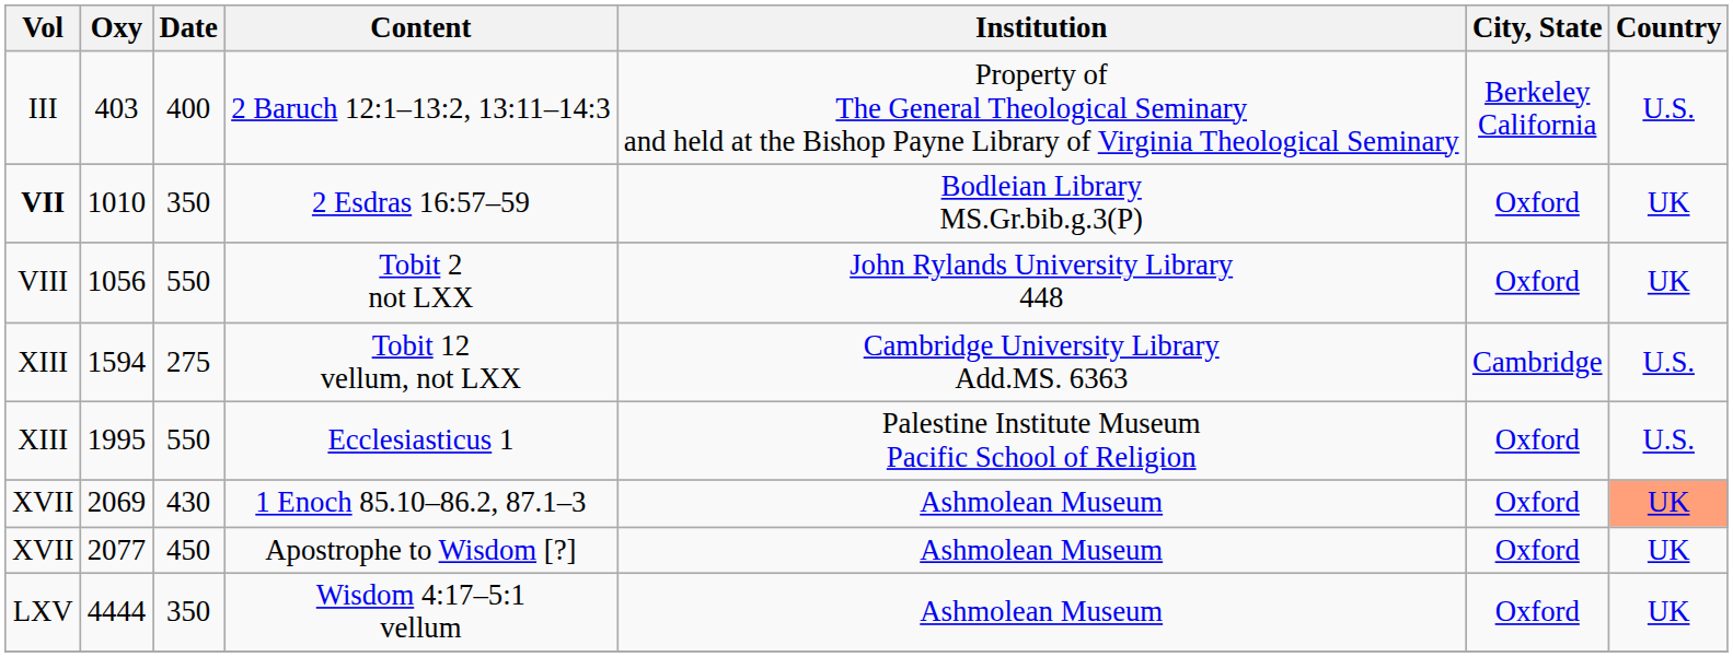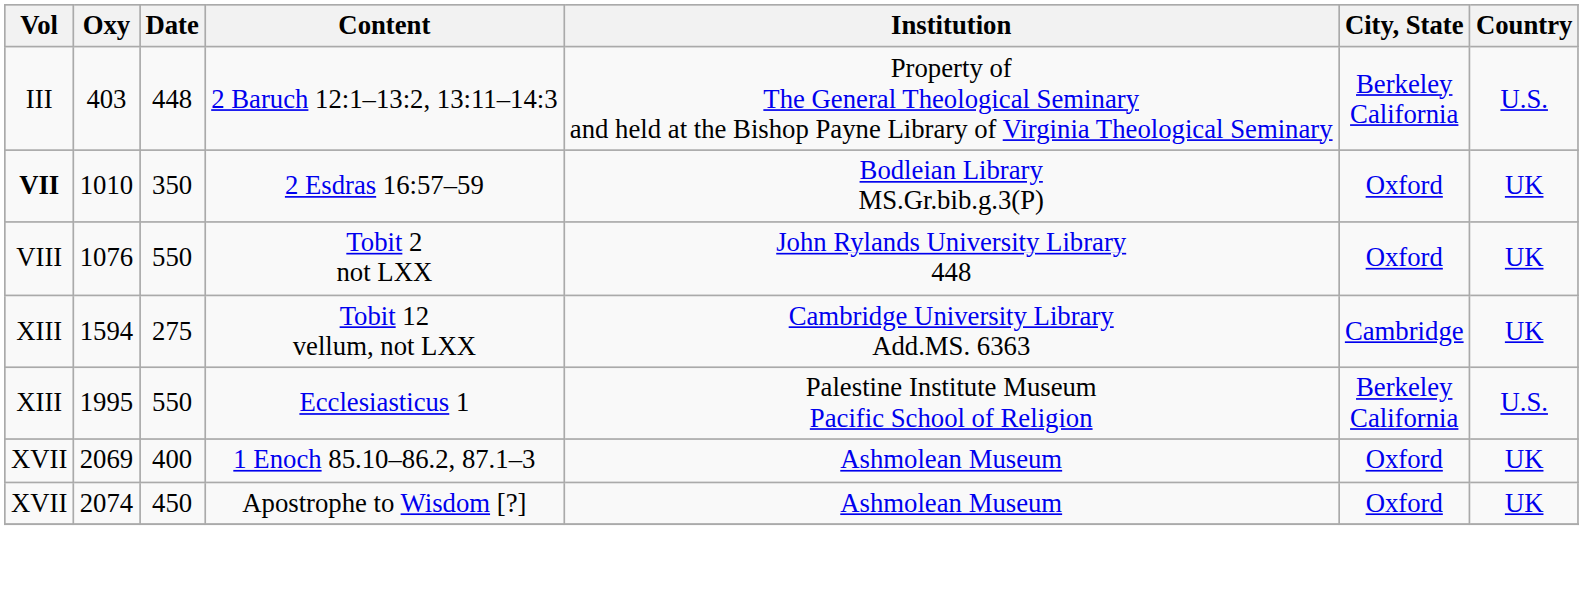2 Baruch 12:1–13:2, 13:11–14:3 | Date: 400 -> 448
Tobit 2 not LXX | Oxy: 1056 -> 1076
Tobit 12 vellum, not LXX | Country: U.S. -> UK
Ecclesiasticus 1 | City, State: Oxford -> Berkeley California
1 Enoch 85.10–86.2, 87.1–3 | Date: 430 -> 400
1 Enoch 85.10–86.2, 87.1–3 | Country: lightsalmon background -> no background
Apostrophe to Wisdom [?] | Oxy: 2077 -> 2074
- row: LXV | 4444 | 350 | Wisdom 4:17–5:1 vellum | Ashmolean Museum | Oxford | UK
